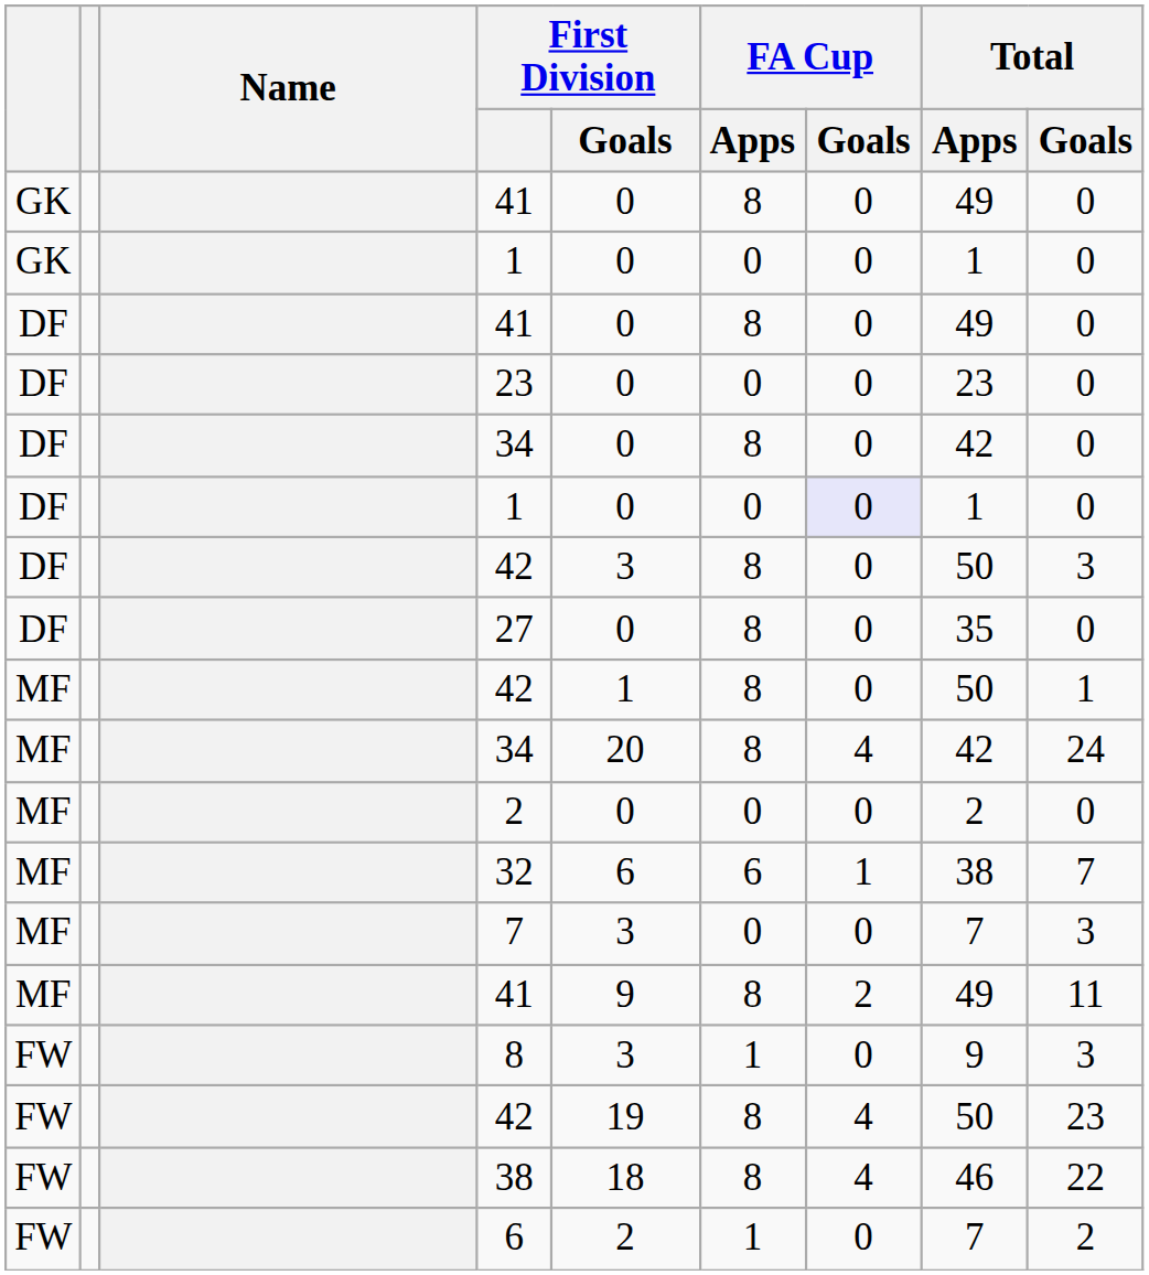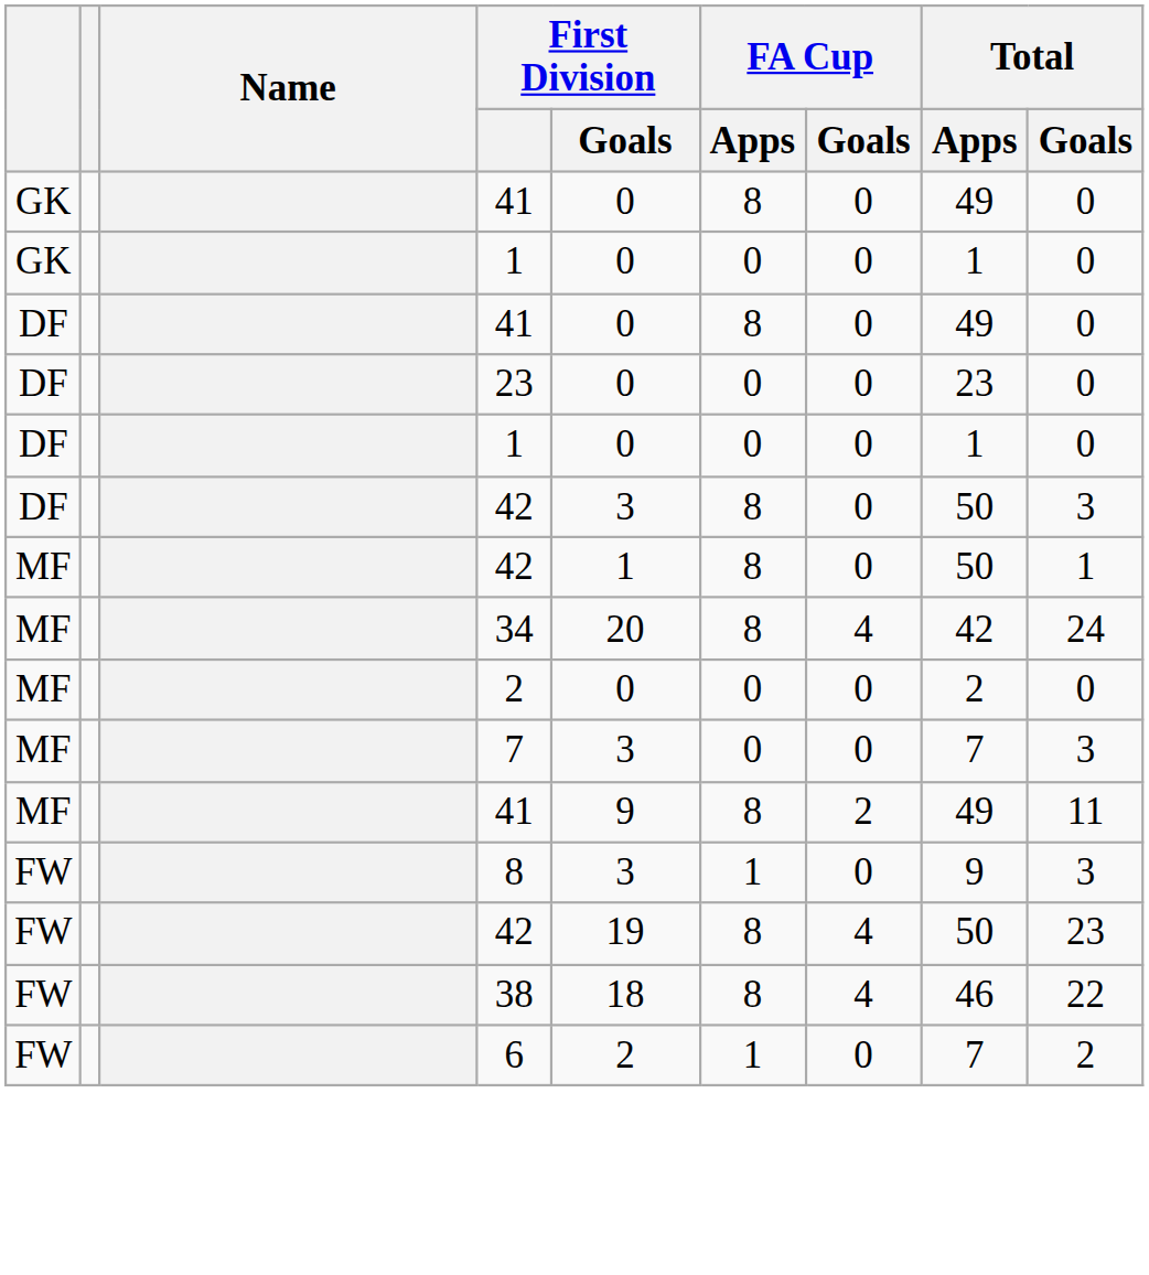- row: DF | 34 | 0 | 8 | 0 | 42 | 0
DF / 1 | FA Cup / Goals: lavender background -> no background
- row: DF | 27 | 0 | 8 | 0 | 35 | 0
- row: MF | 32 | 6 | 6 | 1 | 38 | 7
